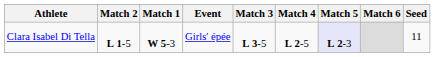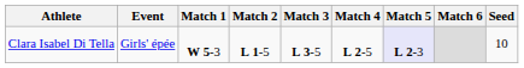columns swapped: Event <-> Match 2
Clara Isabel Di Tella | Seed: 11 -> 10
